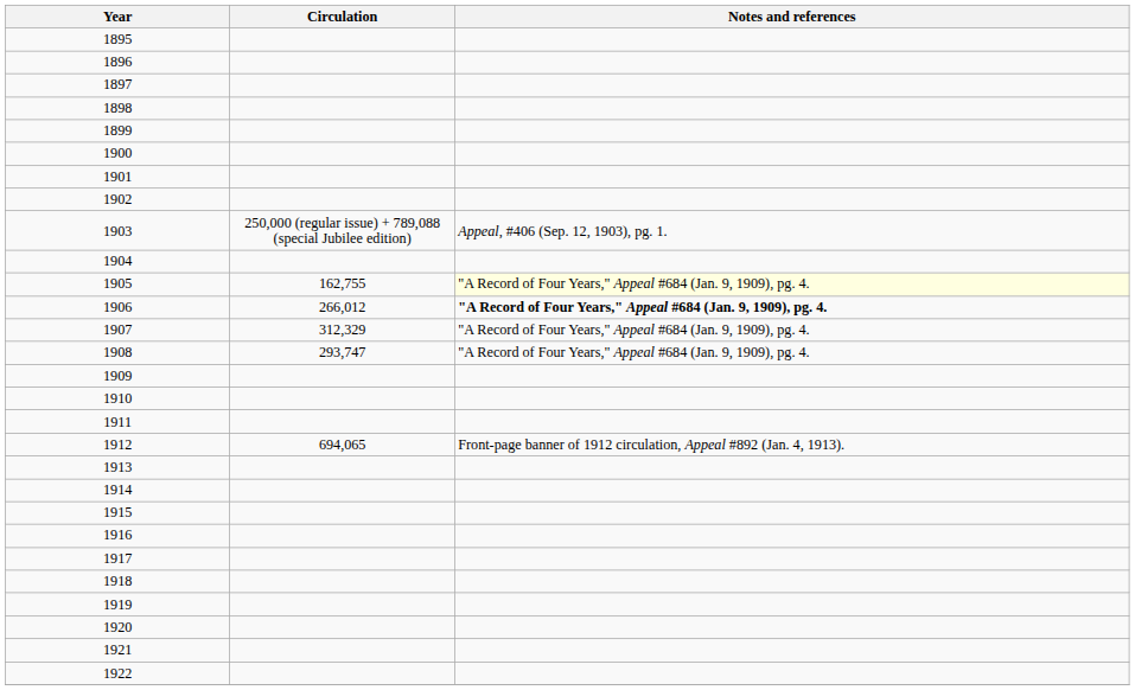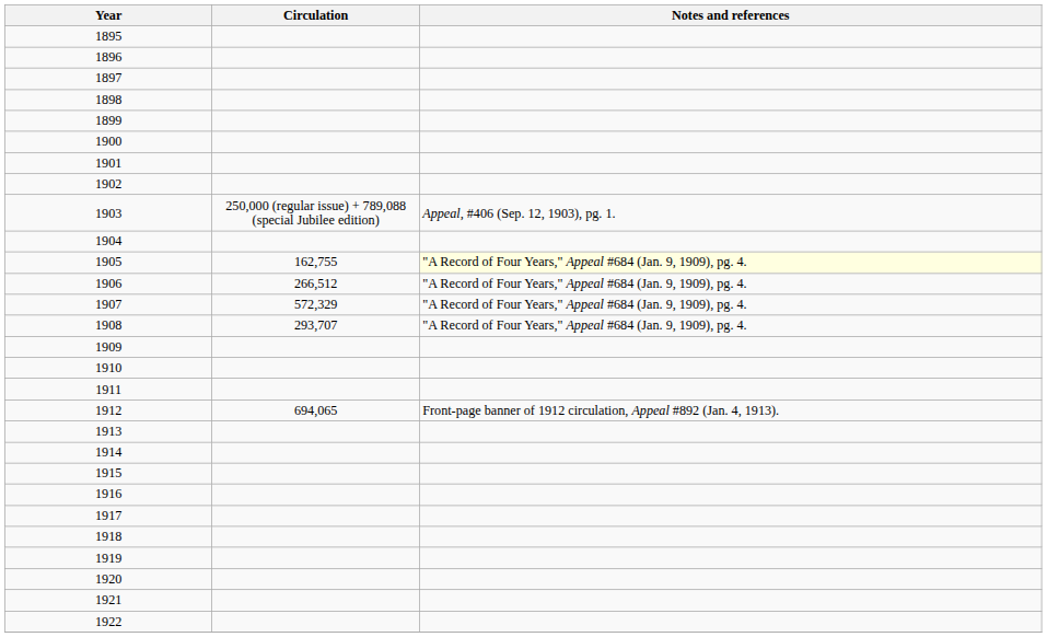1906 | Circulation: 266,012 -> 266,512
1906 | Notes and references: bold -> normal
1907 | Circulation: 312,329 -> 572,329
1908 | Circulation: 293,747 -> 293,707
